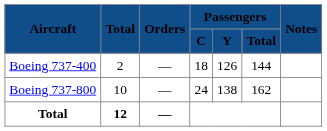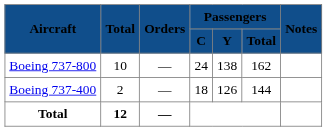rows swapped: Boeing 737-400 <-> Boeing 737-800
